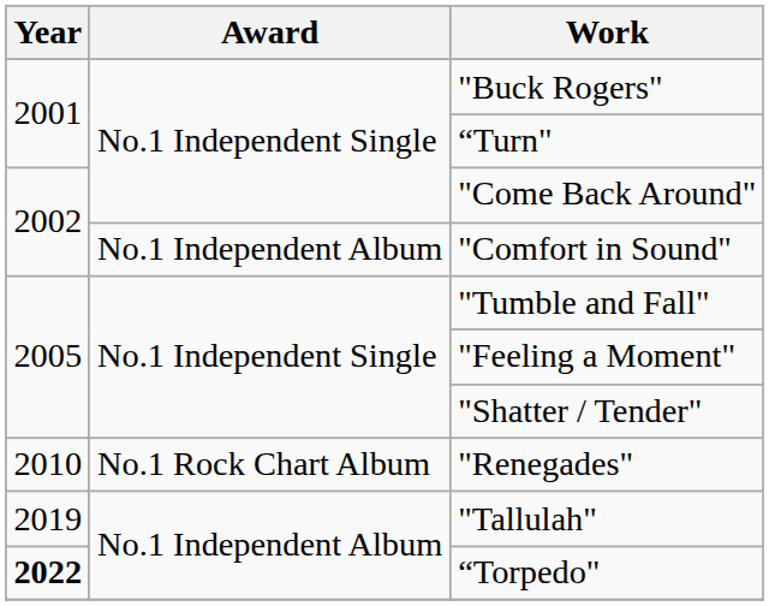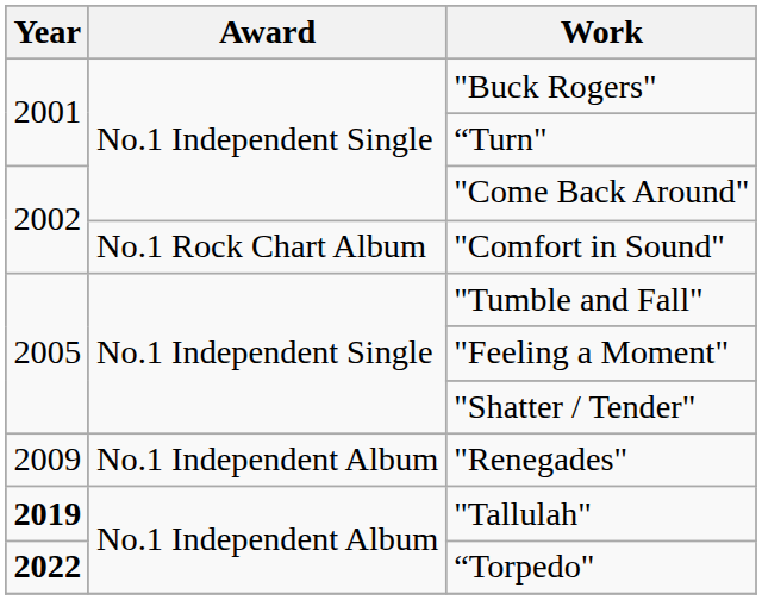"Comfort in Sound" | Award: No.1 Independent Album -> No.1 Rock Chart Album
"Renegades" | Year: 2010 -> 2009
"Renegades" | Award: No.1 Rock Chart Album -> No.1 Independent Album
"Tallulah" | Year: normal -> bold
